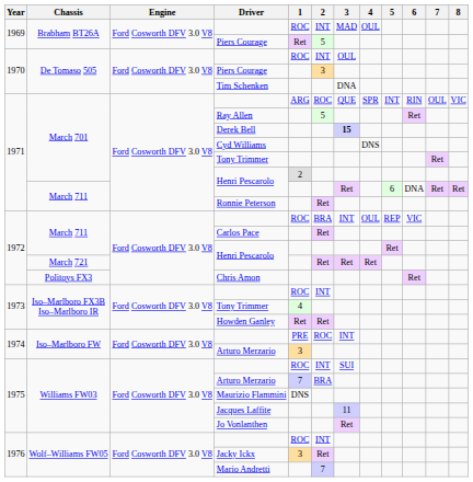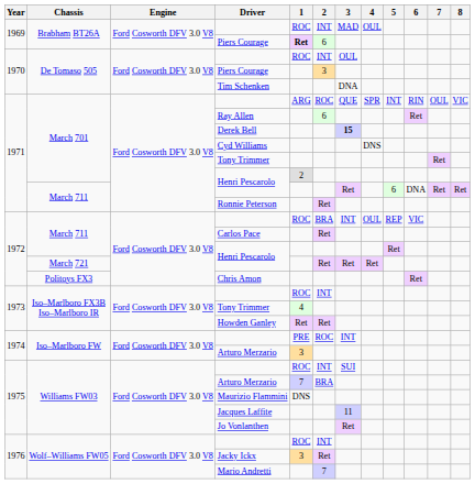Brabham BT26A / Piers Courage | 1: normal -> bold
Brabham BT26A / Piers Courage | 2: 5 -> 6
Ray Allen | 2: 5 -> 6
